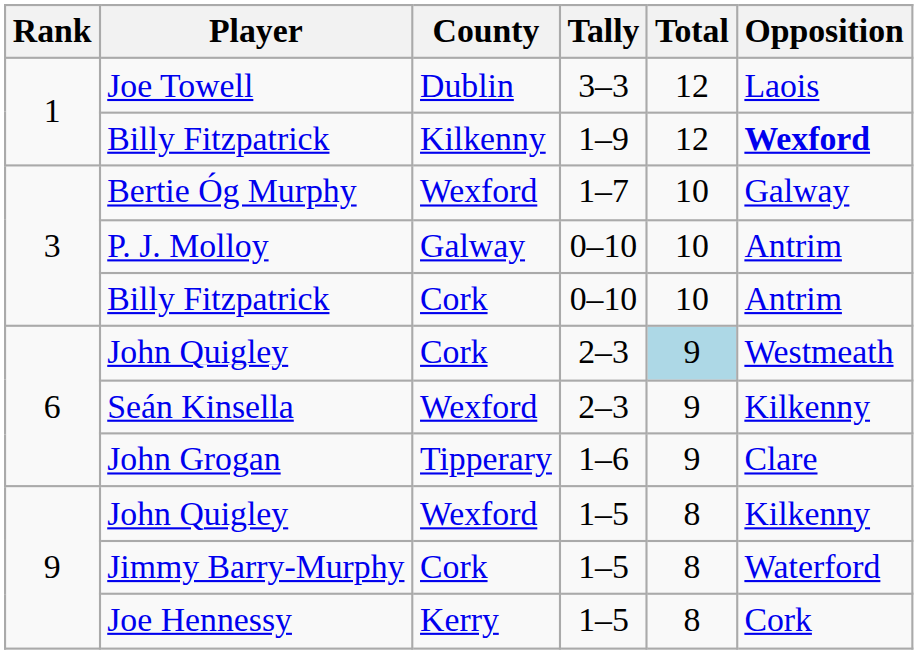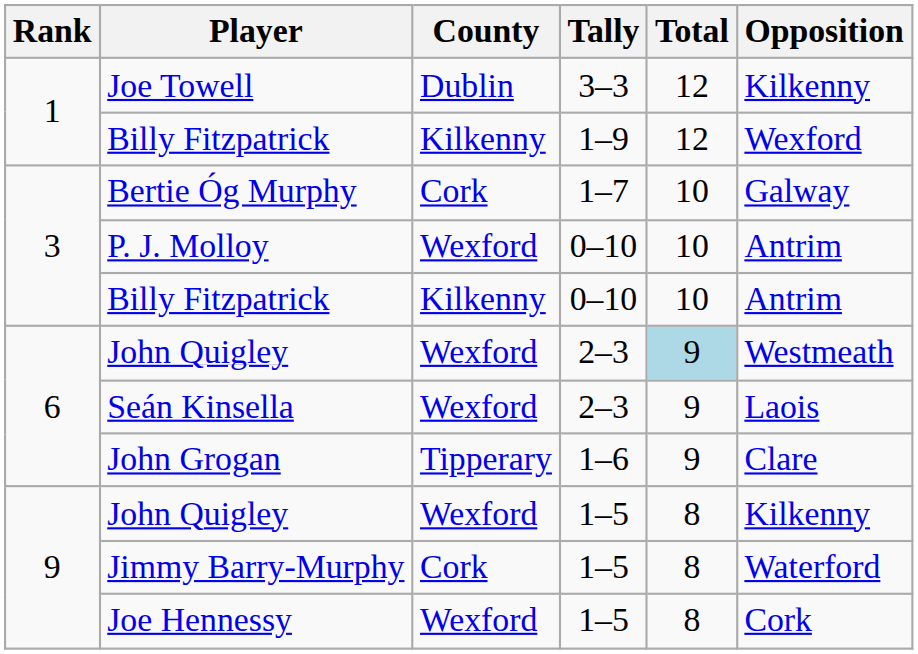Joe Towell | Opposition: Laois -> Kilkenny
Billy Fitzpatrick / 1–9 | Opposition: bold -> normal
Bertie Óg Murphy | County: Wexford -> Cork
P. J. Molloy | County: Galway -> Wexford
Billy Fitzpatrick / 0–10 | County: Cork -> Kilkenny
John Quigley / 2–3 | County: Cork -> Wexford
Seán Kinsella | Opposition: Kilkenny -> Laois
Joe Hennessy | County: Kerry -> Wexford
